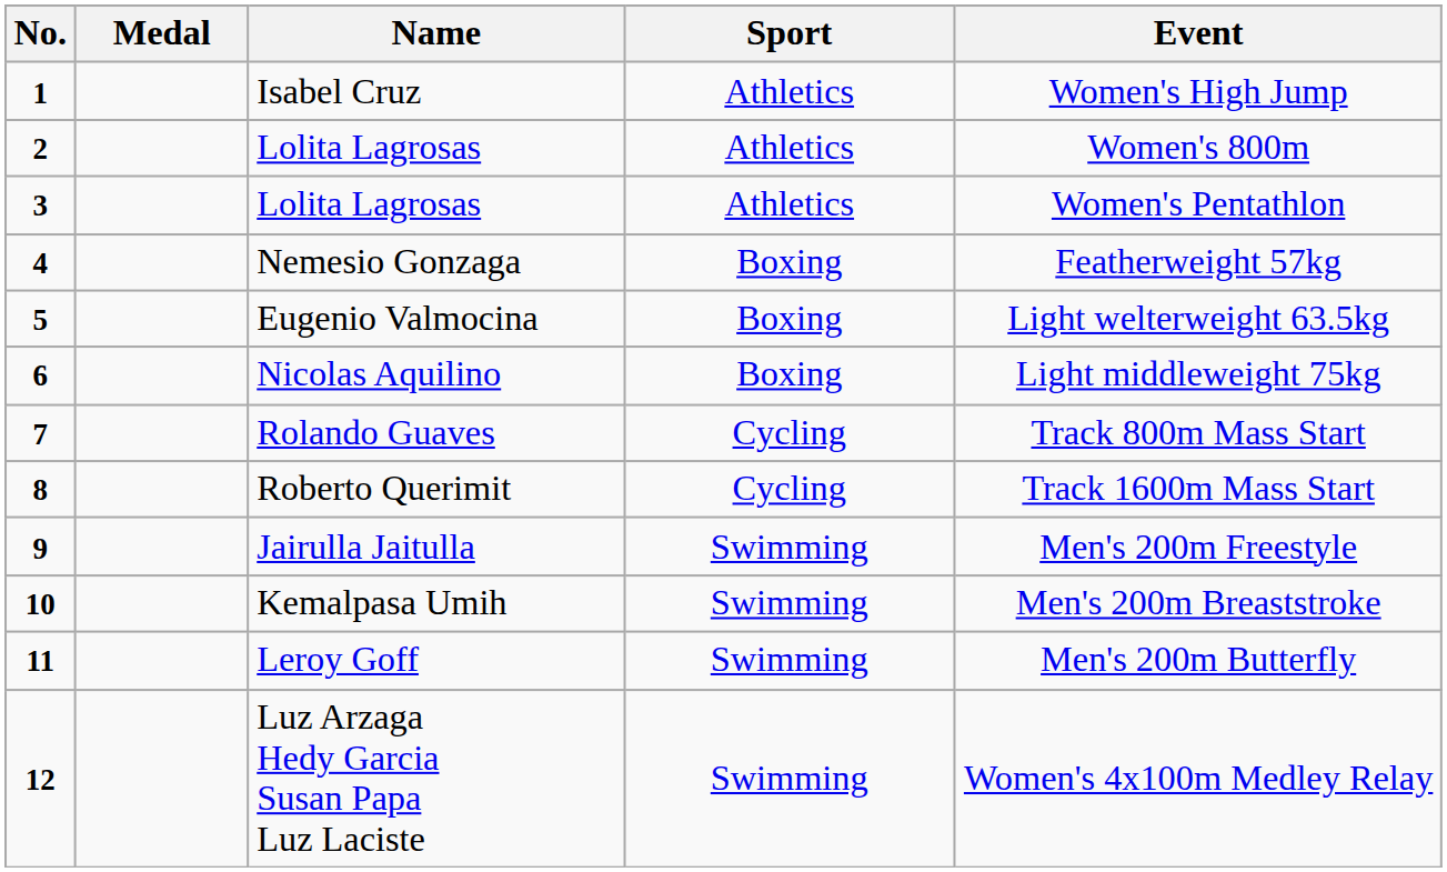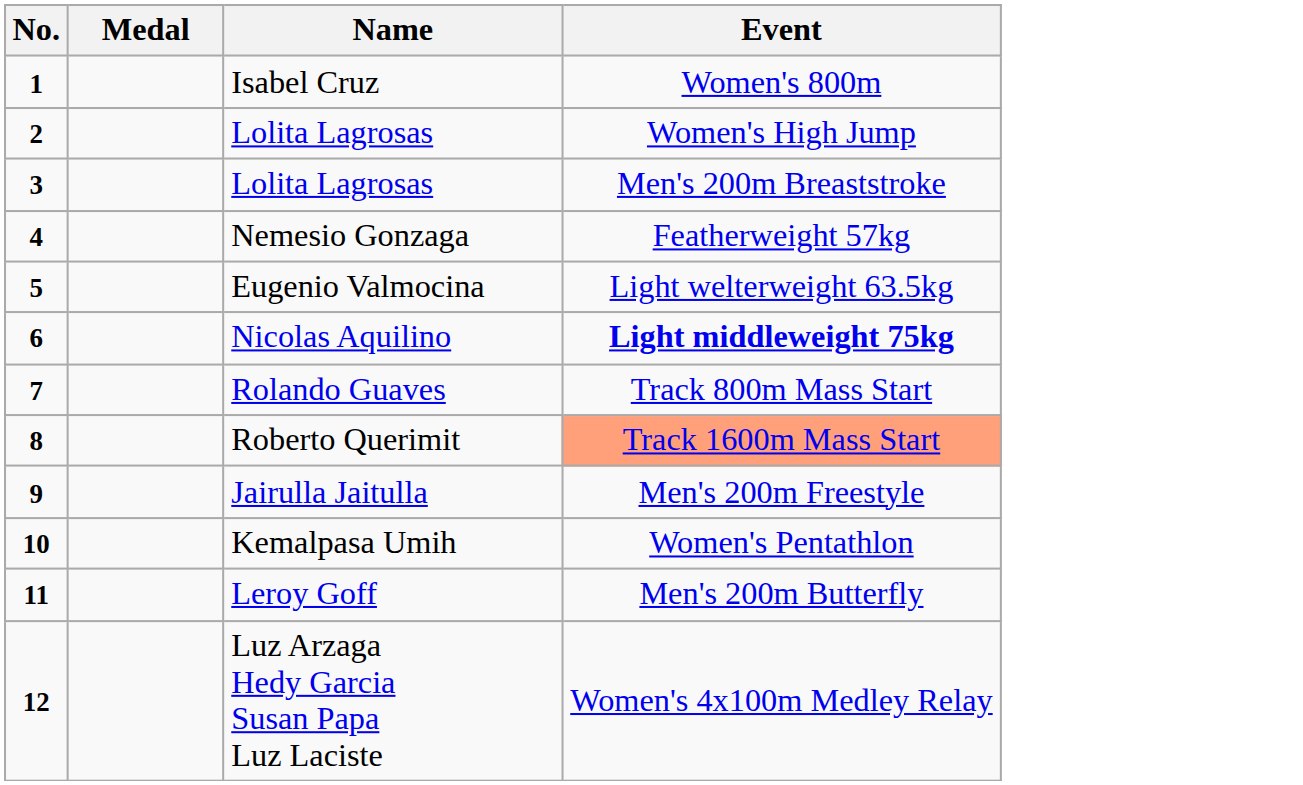- column: Sport | Athletics | Athletics | Athletics | Boxing | Boxing | Boxing | Cycling | Cycling | Swimming | Swimming | Swimming | Swimming
Isabel Cruz | Event: Women's High Jump -> Women's 800m
2 / Lolita Lagrosas | Event: Women's 800m -> Women's High Jump
3 / Lolita Lagrosas | Event: Women's Pentathlon -> Men's 200m Breaststroke
Nicolas Aquilino | Event: normal -> bold
Roberto Querimit | Event: no background -> lightsalmon background
Kemalpasa Umih | Event: Men's 200m Breaststroke -> Women's Pentathlon
